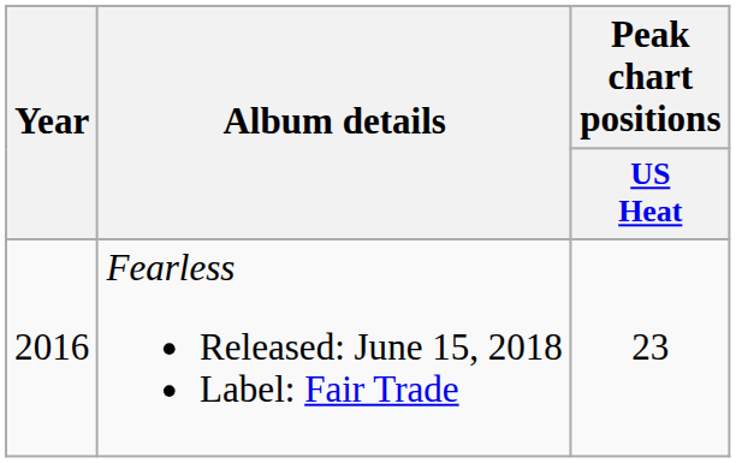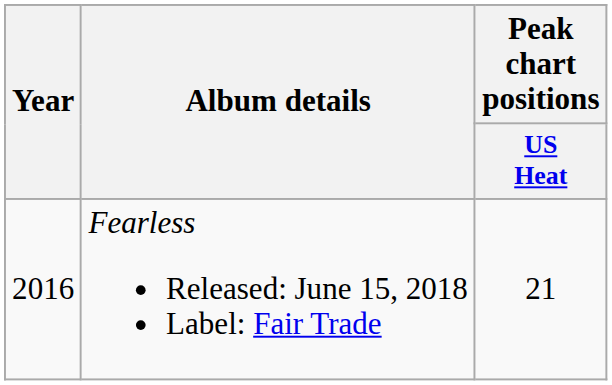Fearless Released: June 15, 2018 Label: Fair Trade | Peak chart positions / US Heat: 23 -> 21
